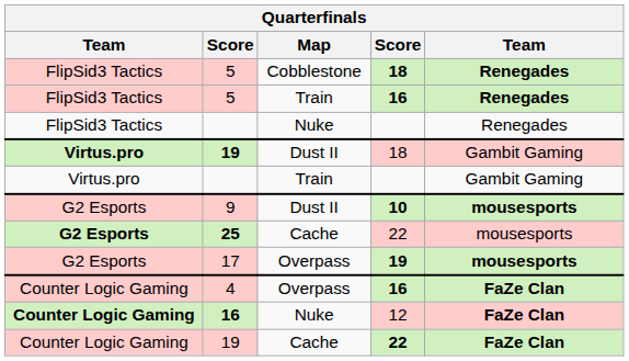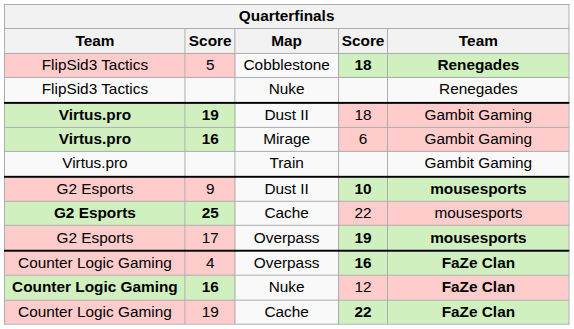- row: FlipSid3 Tactics | 5 | Train | 16 | Renegades
+ row: Virtus.pro | 16 | Mirage | 6 | Gambit Gaming
